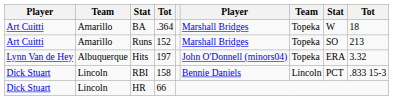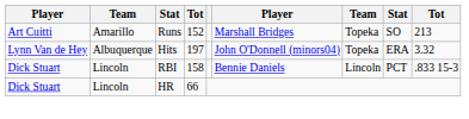- row: Art Cuitti | Amarillo | BA | .364 | Marshall Bridges | Topeka | W | 18
